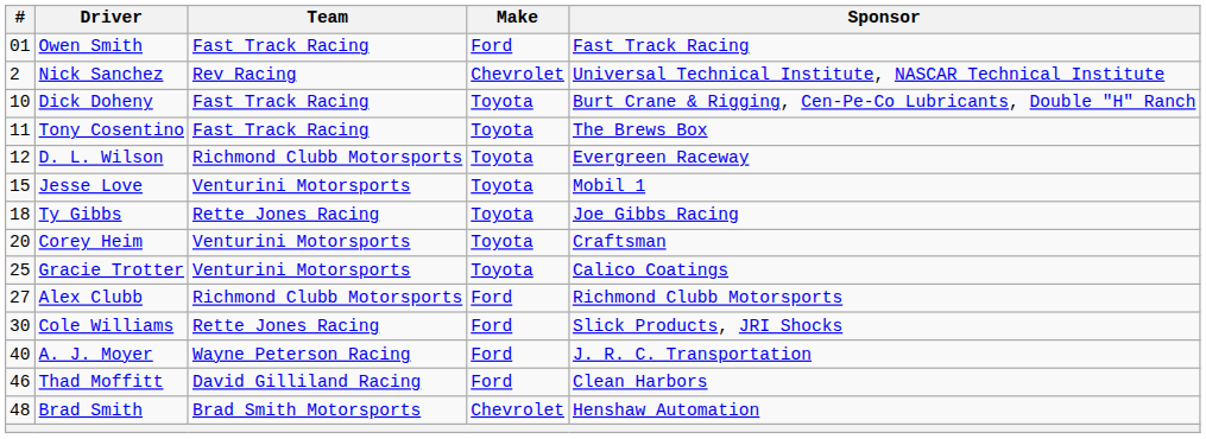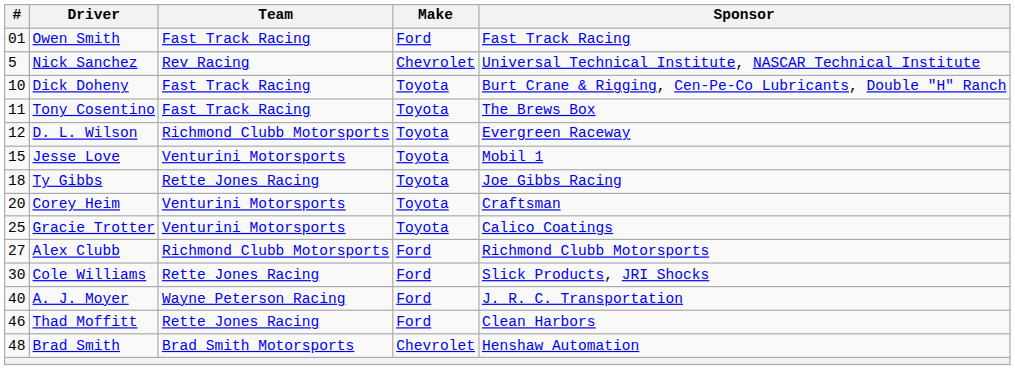Nick Sanchez | #: 2 -> 5
Thad Moffitt | Team: David Gilliland Racing -> Rette Jones Racing
